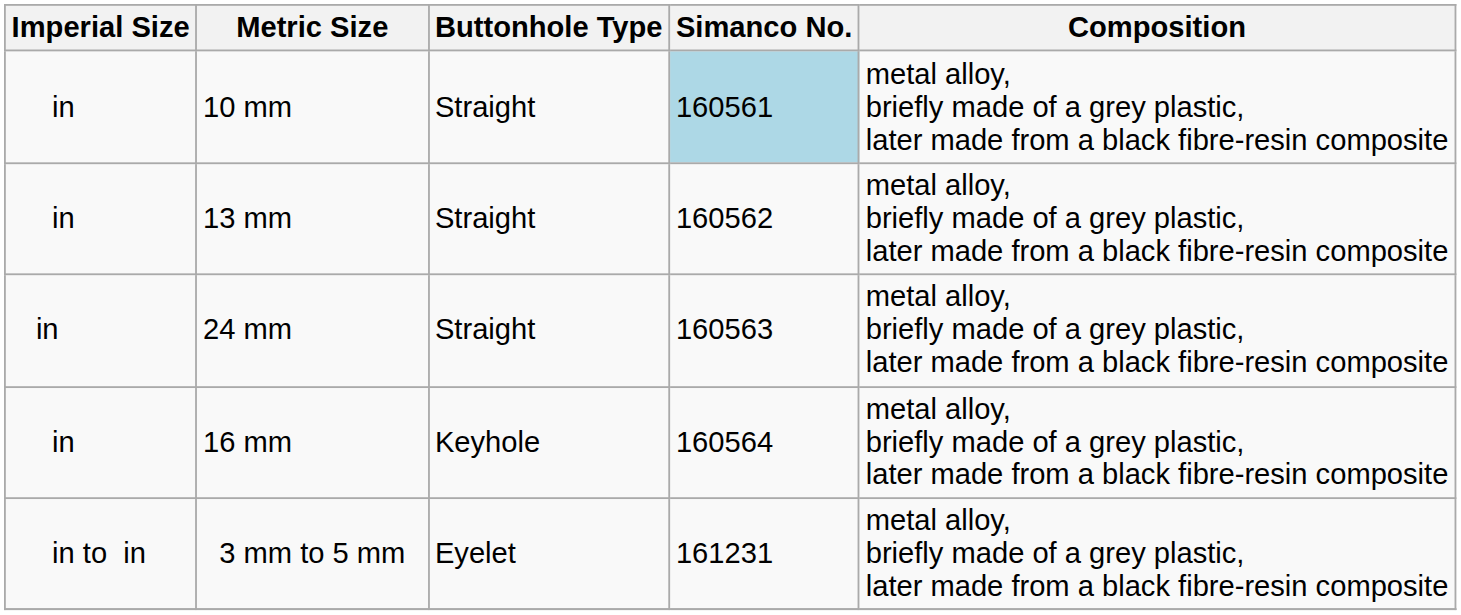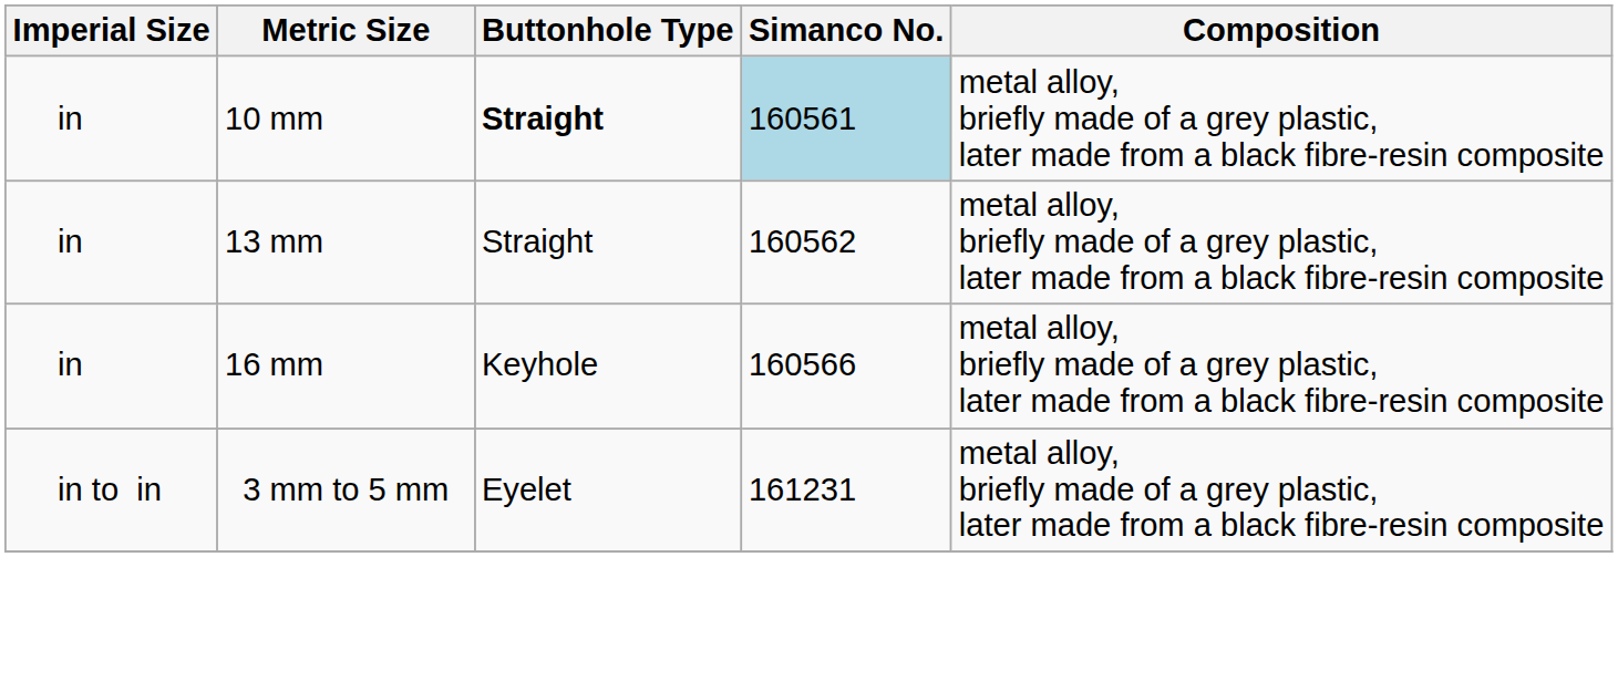10 mm | Buttonhole Type: normal -> bold
- row: in | 24 mm | Straight | 160563 | metal alloy, briefly made of a grey plastic, later made from a black fibre-resin composite
16 mm | Simanco No.: 160564 -> 160566
